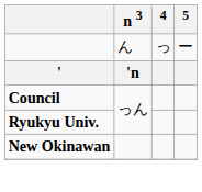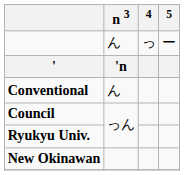+ row: Conventional | ん
